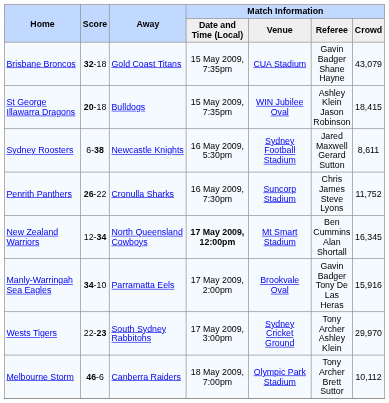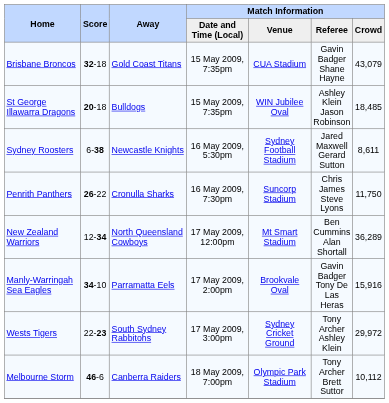St George Illawarra Dragons | Match Information / Crowd: 18,415 -> 18,485
Penrith Panthers | Match Information / Crowd: 11,752 -> 11,750
New Zealand Warriors | Match Information / Date and Time (Local): bold -> normal
New Zealand Warriors | Match Information / Crowd: 16,345 -> 36,289
Wests Tigers | Match Information / Crowd: 29,970 -> 29,972
